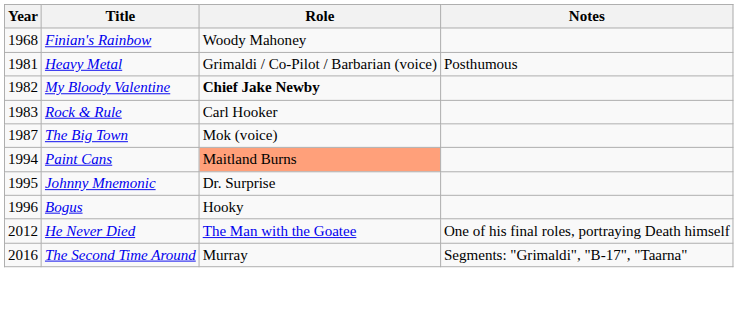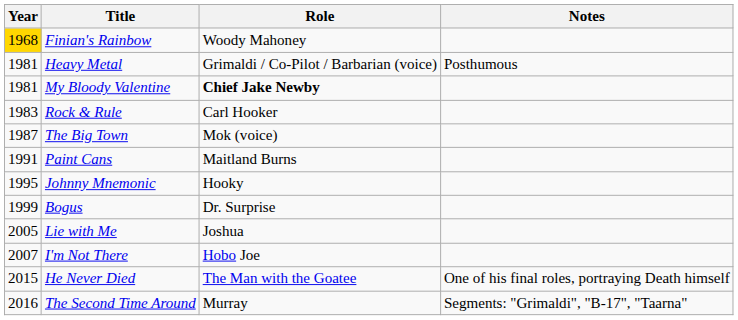Finian's Rainbow | Year: no background -> gold background
My Bloody Valentine | Year: 1982 -> 1981
Paint Cans | Year: 1994 -> 1991
Paint Cans | Role: lightsalmon background -> no background
Johnny Mnemonic | Role: Dr. Surprise -> Hooky
Bogus | Year: 1996 -> 1999
Bogus | Role: Hooky -> Dr. Surprise
+ row: 2005 | Lie with Me | Joshua
+ row: 2007 | I'm Not There | Hobo Joe
He Never Died | Year: 2012 -> 2015
